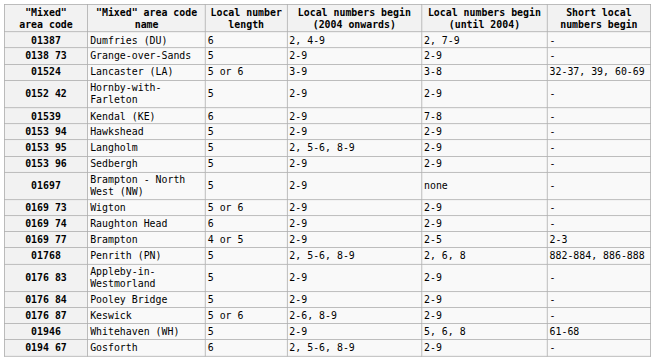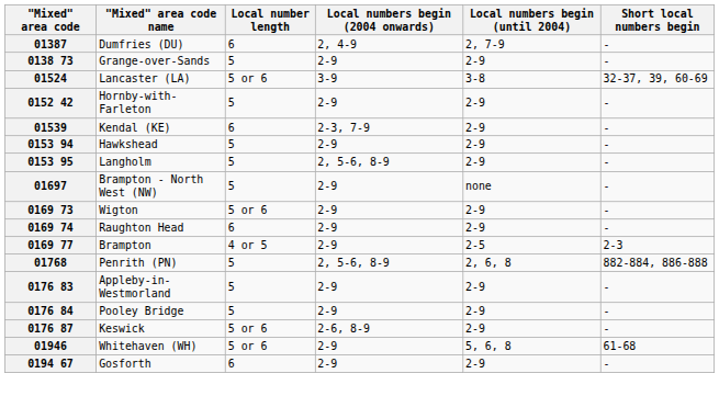01539 | Local numbers begin (2004 onwards): 2-9 -> 2-3, 7-9
01539 | Local numbers begin (until 2004): 7-8 -> 2-9
- row: 0153 96 | Sedbergh | 5 | 2-9 | 2-9 | -
01946 | Local number length: 5 -> 5 or 6
0194 67 | Local numbers begin (2004 onwards): 2, 5-6, 8-9 -> 2-9
